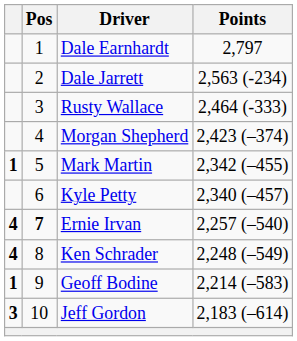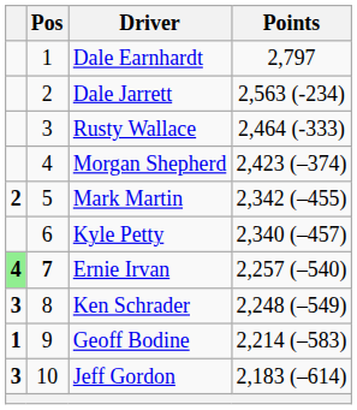Mark Martin | column 1: 1 -> 2
Ernie Irvan | column 1: no background -> lightgreen background
Ken Schrader | column 1: 4 -> 3
